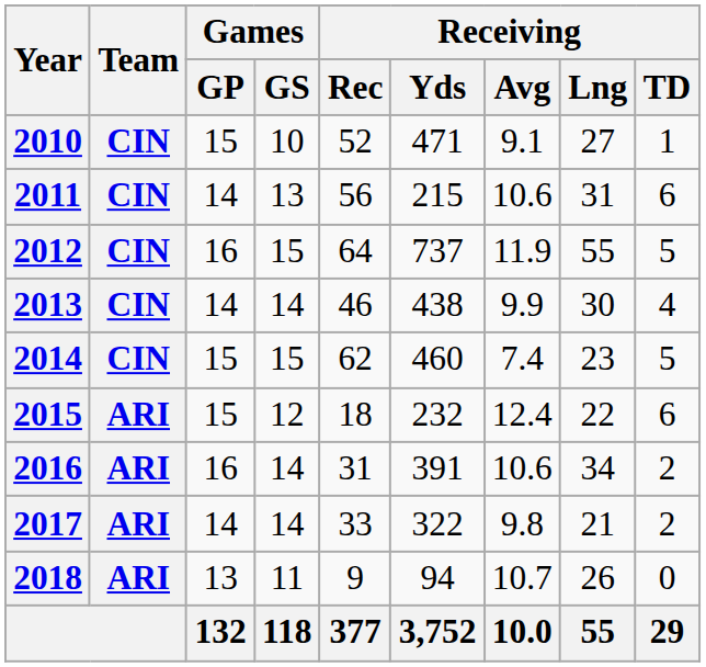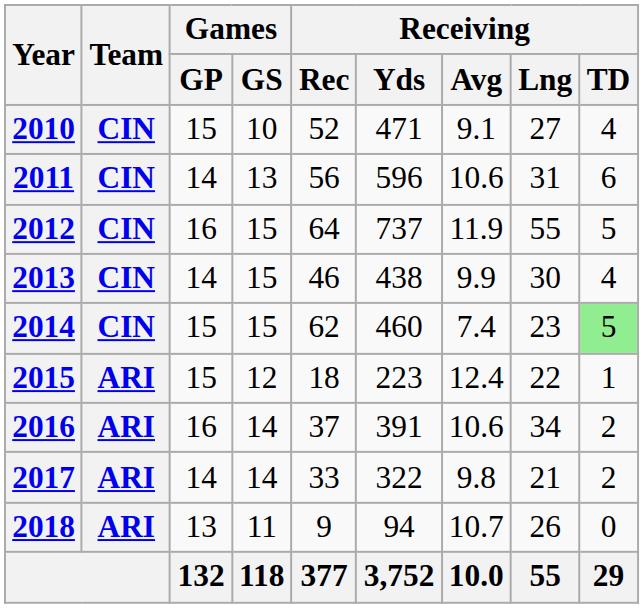2010 | Receiving / TD: 1 -> 4
2011 | Receiving / Yds: 215 -> 596
2013 | Games / GS: 14 -> 15
2014 | Receiving / TD: no background -> lightgreen background
2015 | Receiving / Yds: 232 -> 223
2015 | Receiving / TD: 6 -> 1
2016 | Receiving / Rec: 31 -> 37
